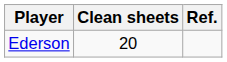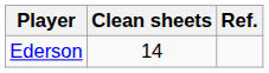Ederson | Clean sheets: 20 -> 14
